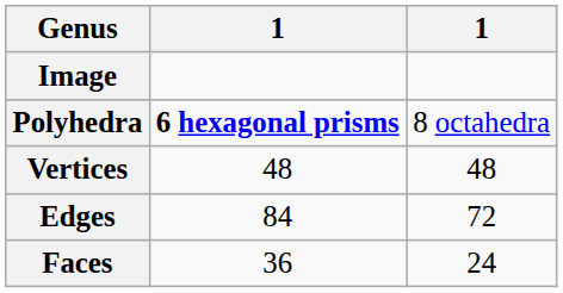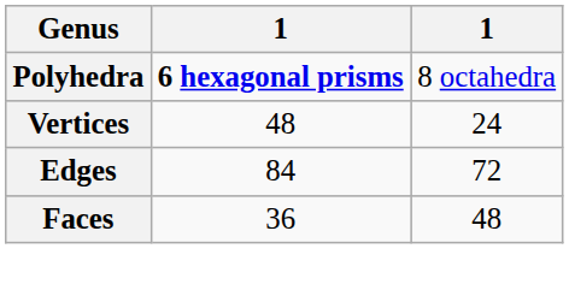- row: Image
Vertices | column 3: 48 -> 24
Faces | column 3: 24 -> 48
